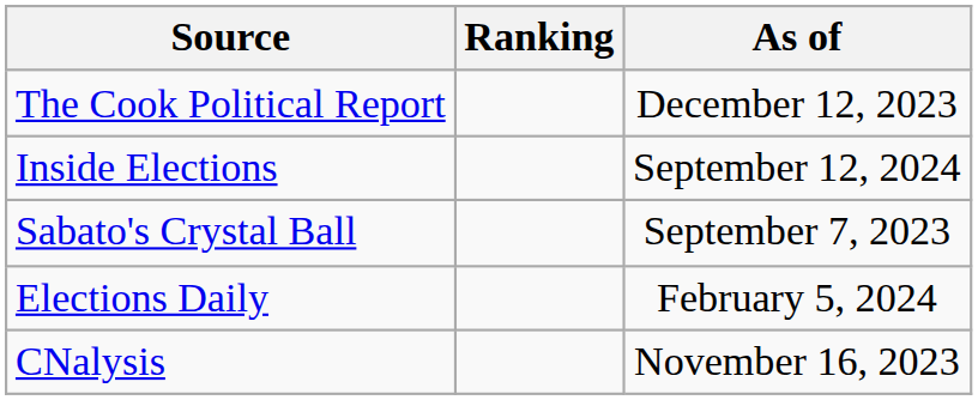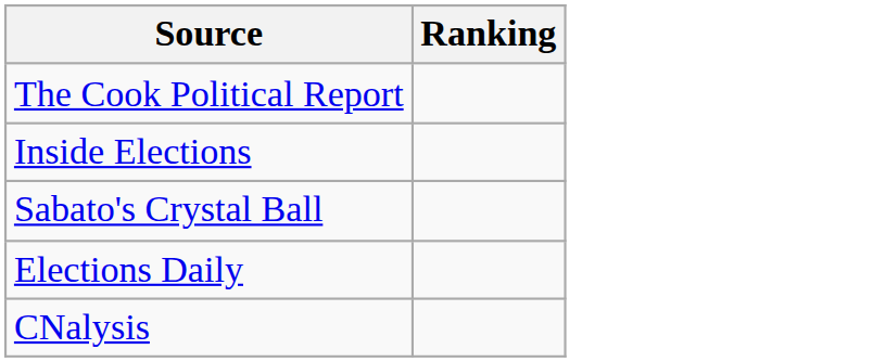- column: As of | December 12, 2023 | September 12, 2024 | September 7, 2023 | February 5, 2024 | November 16, 2023
